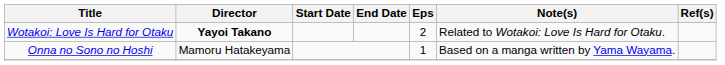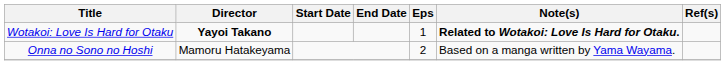Wotakoi: Love Is Hard for Otaku | Eps: 2 -> 1
Wotakoi: Love Is Hard for Otaku | Note(s): normal -> bold
Onna no Sono no Hoshi | Eps: 1 -> 2
